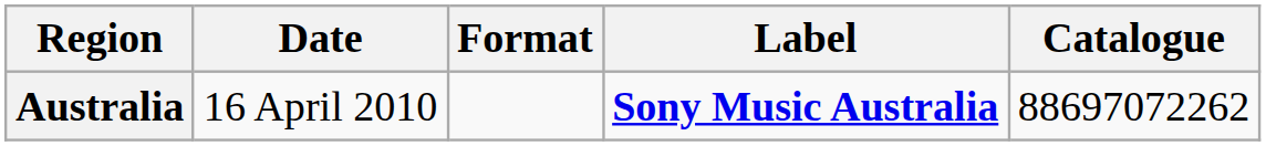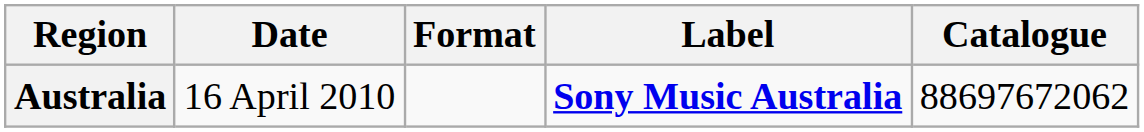Australia | Catalogue: 88697072262 -> 88697672062
